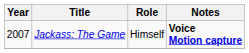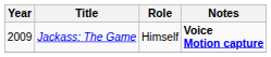Jackass: The Game | Year: 2007 -> 2009
